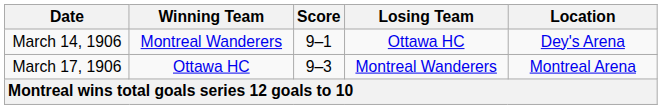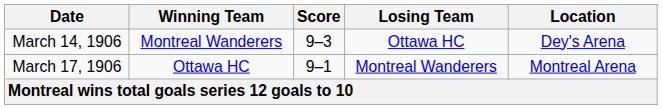March 14, 1906 | Score: 9–1 -> 9–3
March 17, 1906 | Score: 9–3 -> 9–1
